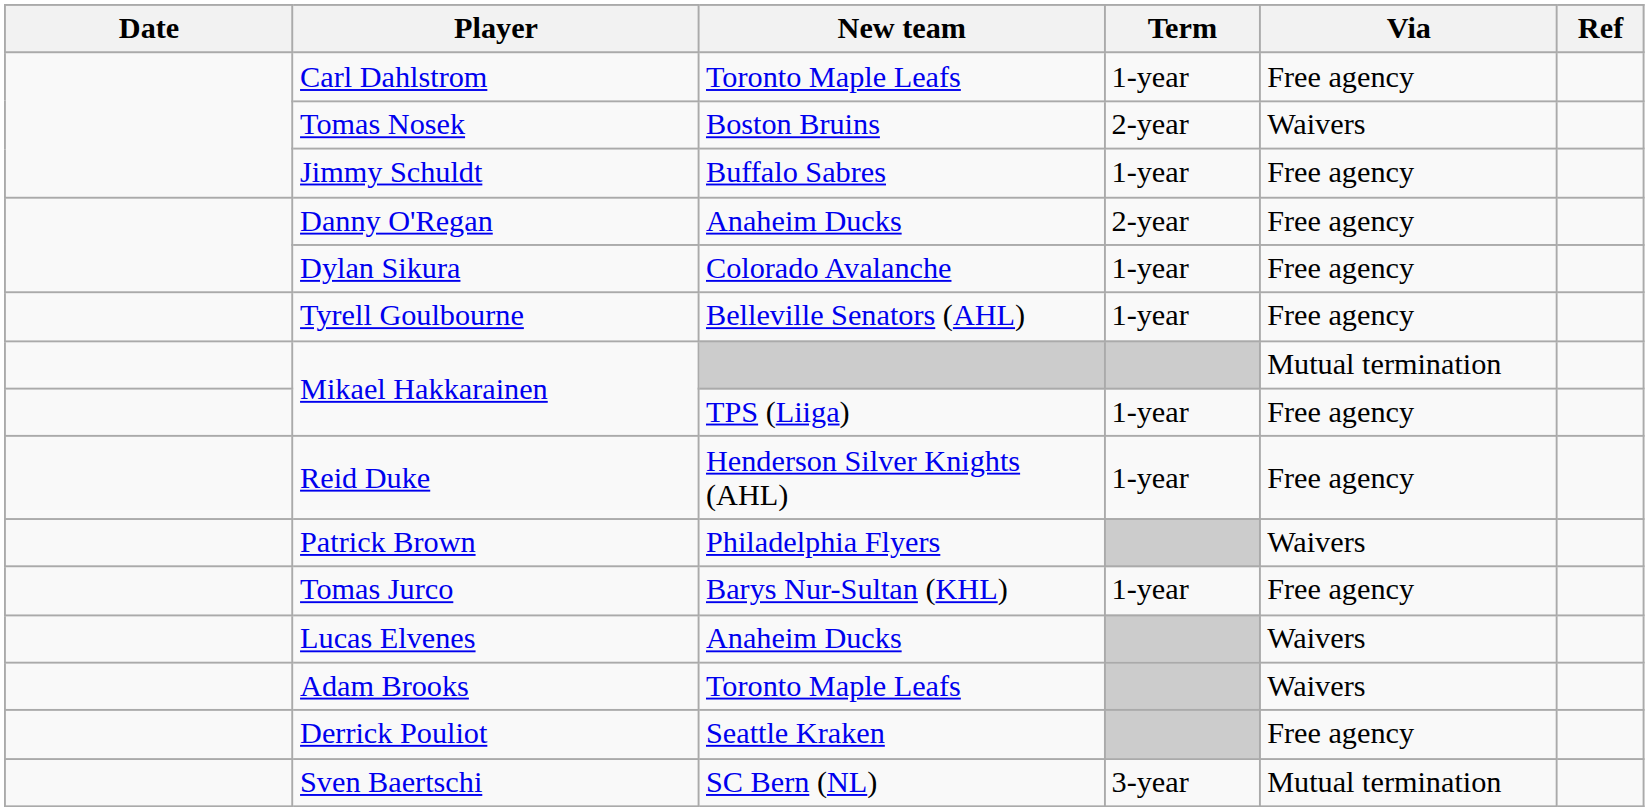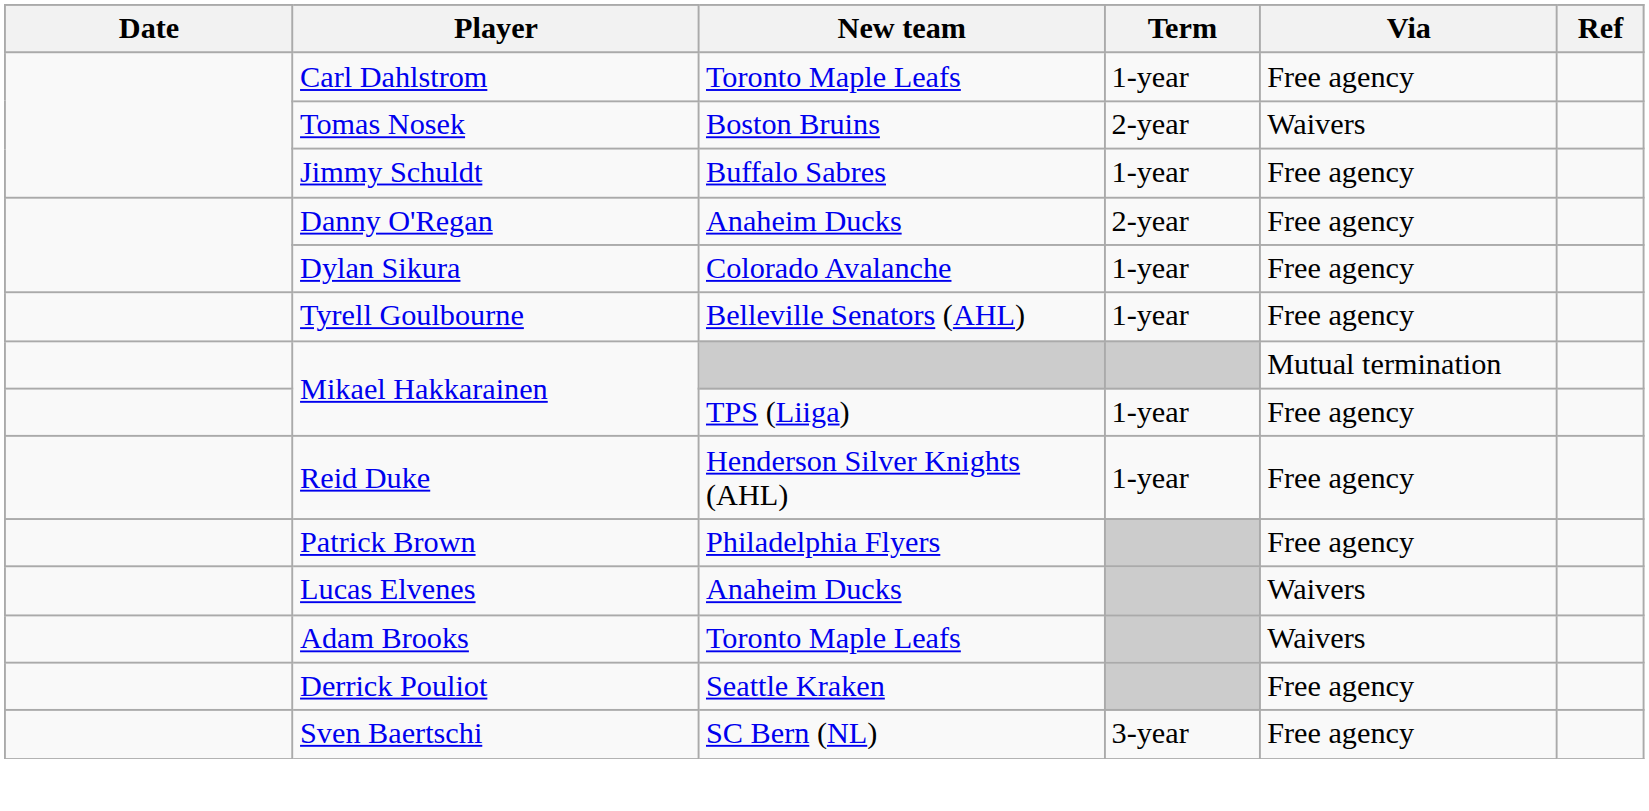Patrick Brown | Via: Waivers -> Free agency
- row: Tomas Jurco | Barys Nur-Sultan (KHL) | 1-year | Free agency
Sven Baertschi | Via: Mutual termination -> Free agency
